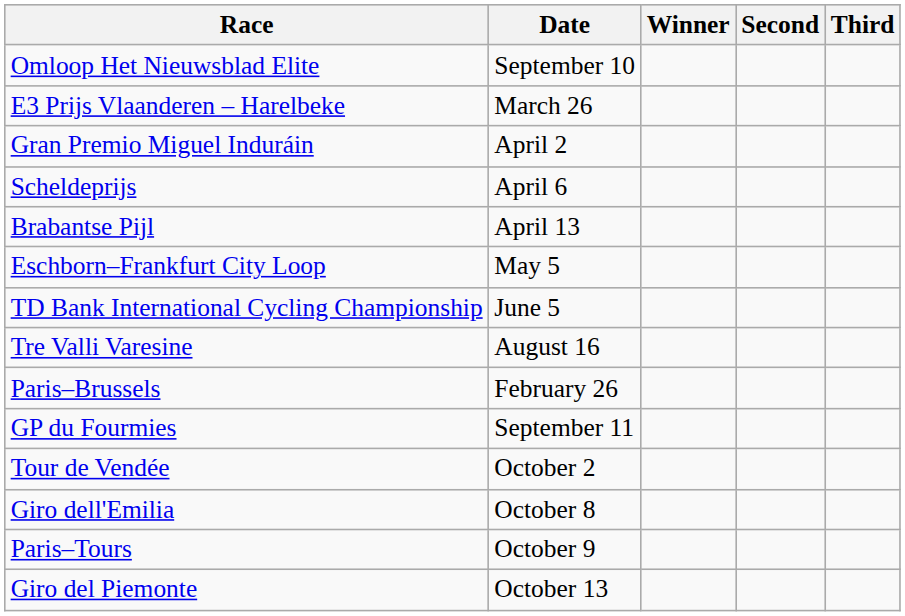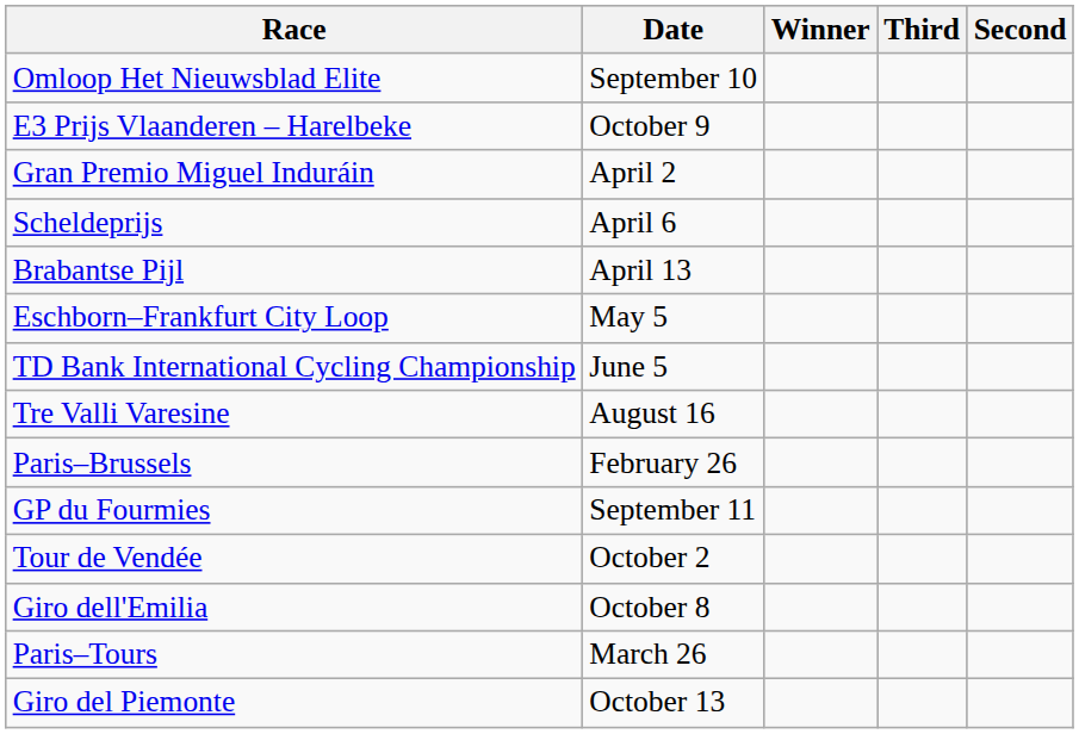columns swapped: Second <-> Third
E3 Prijs Vlaanderen – Harelbeke | Date: March 26 -> October 9
Paris–Tours | Date: October 9 -> March 26
